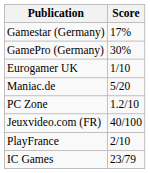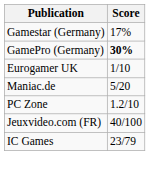GamePro (Germany) | Score: normal -> bold
- row: PlayFrance | 2/10
